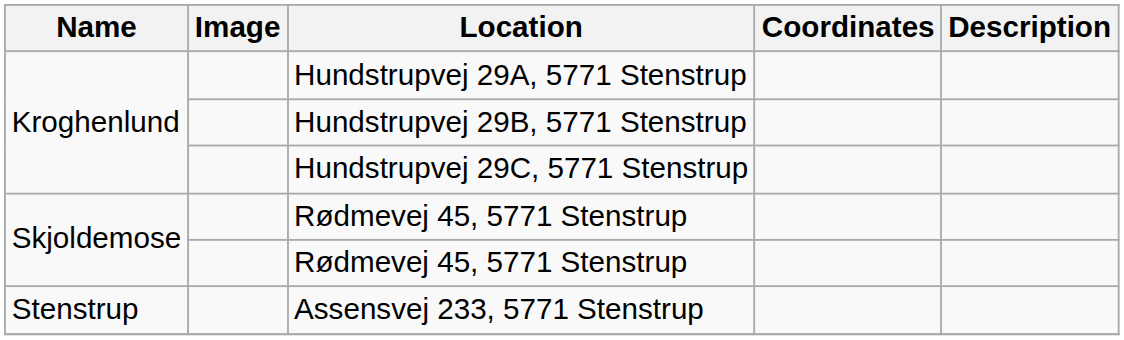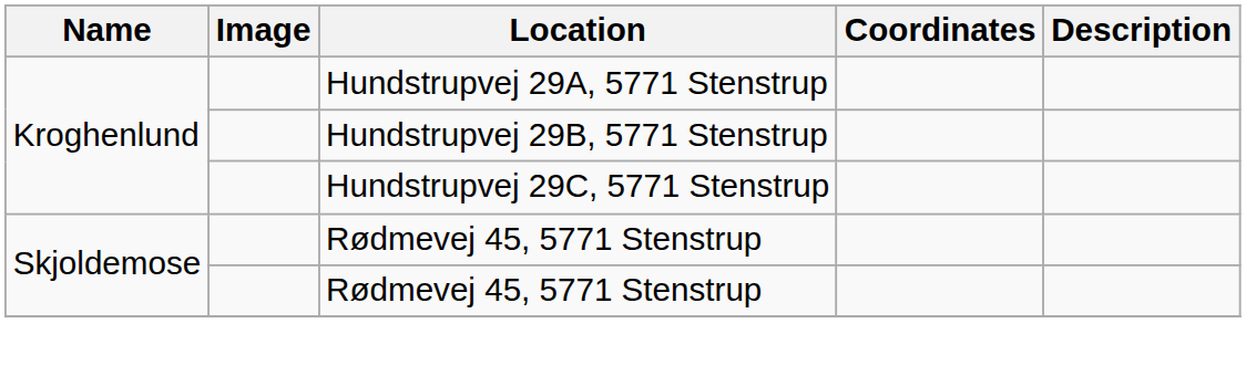- row: Stenstrup | Assensvej 233, 5771 Stenstrup
